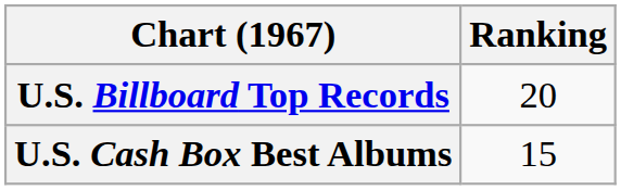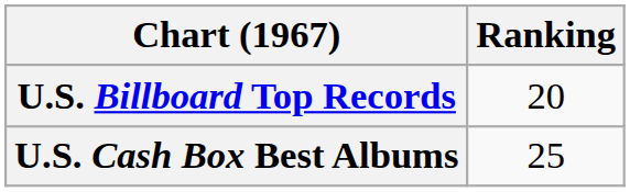U.S. Cash Box Best Albums | Ranking: 15 -> 25
